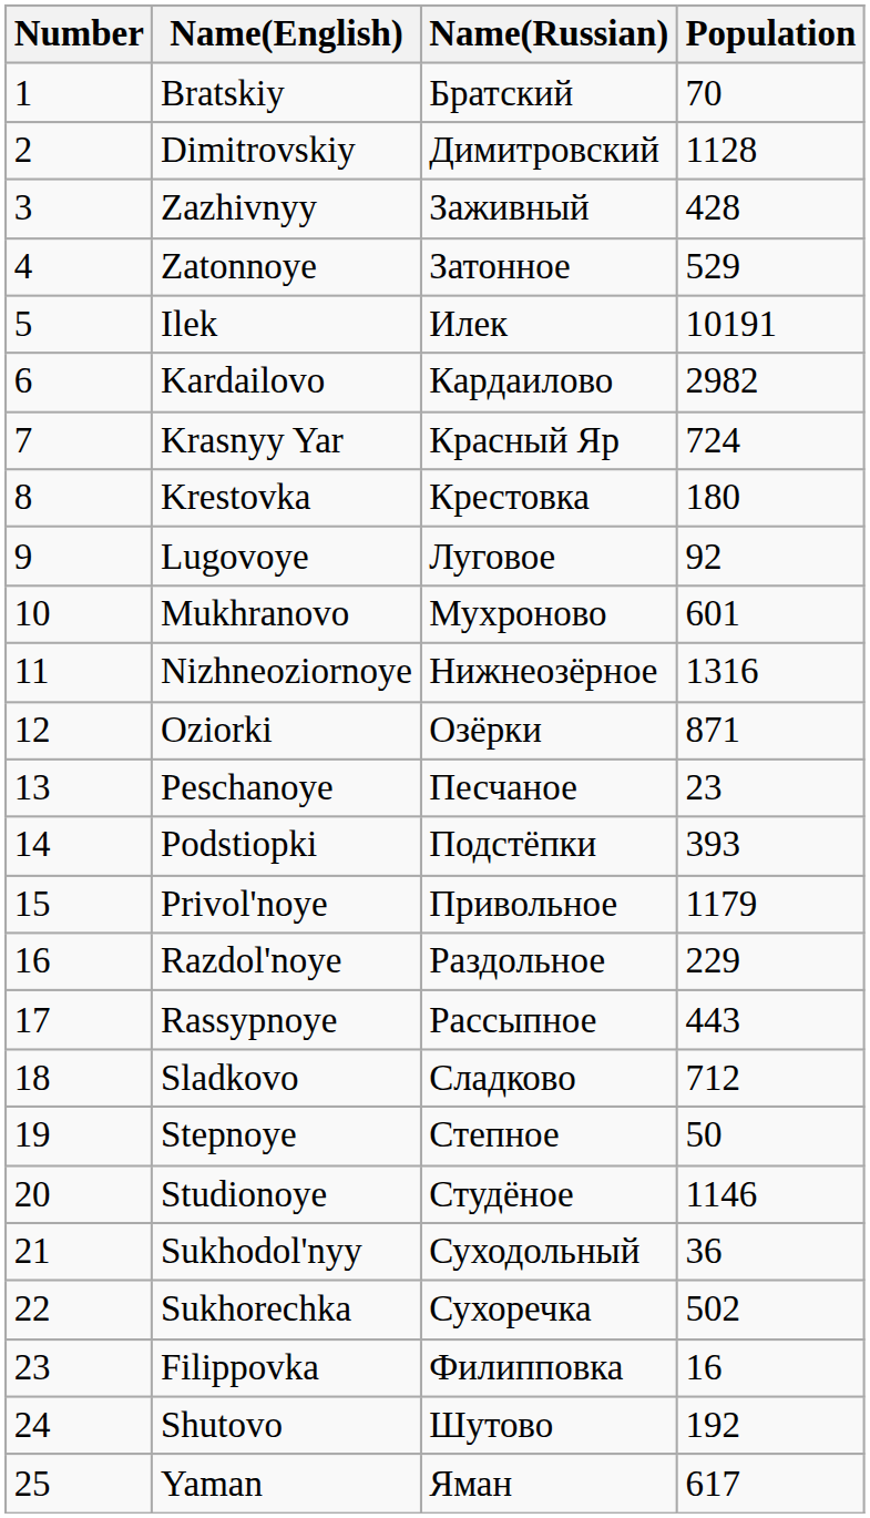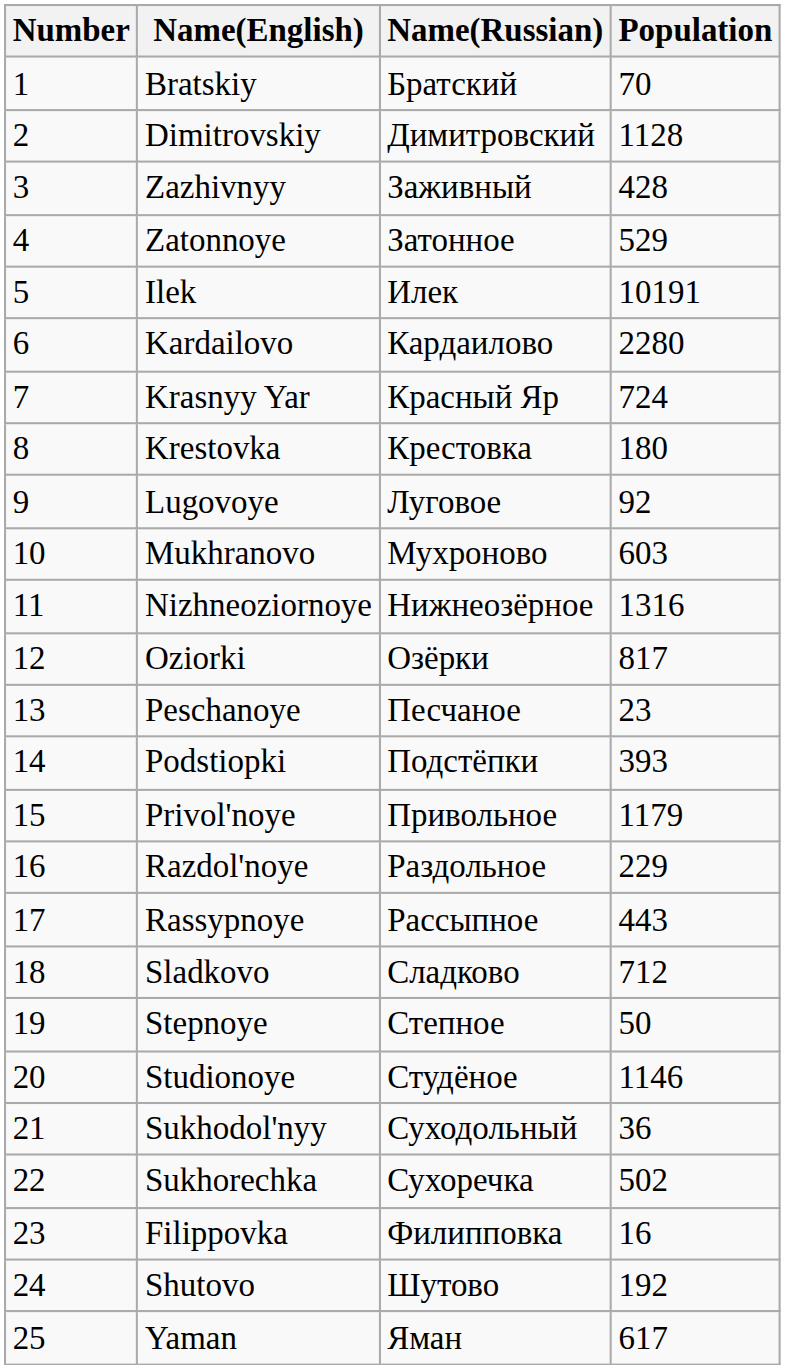Kardailovo | Population: 2982 -> 2280
Mukhranovo | Population: 601 -> 603
Oziorki | Population: 871 -> 817
